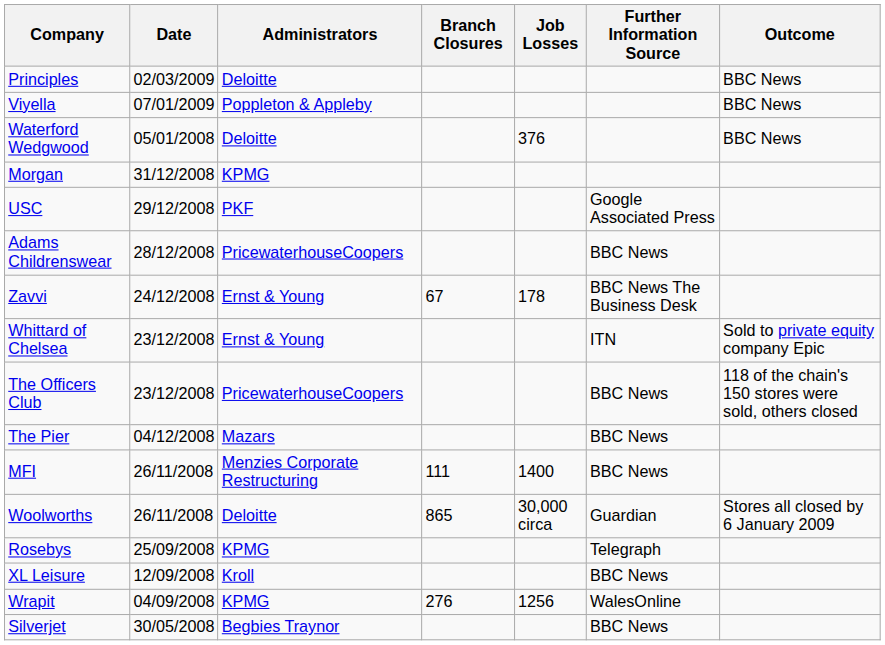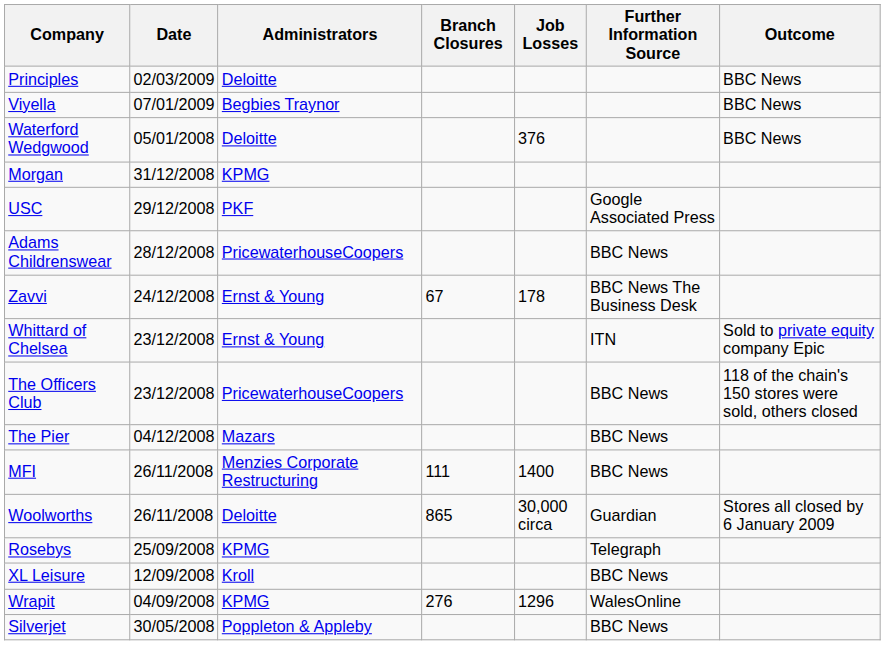Viyella | Administrators: Poppleton & Appleby -> Begbies Traynor
Wrapit | Job Losses: 1256 -> 1296
Silverjet | Administrators: Begbies Traynor -> Poppleton & Appleby
